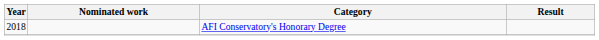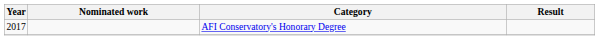AFI Conservatory's Honorary Degree | Year: 2018 -> 2017
